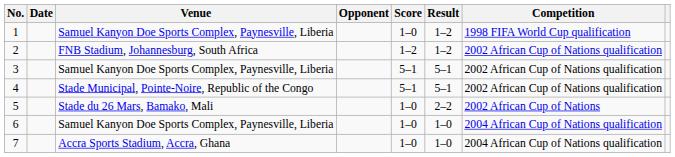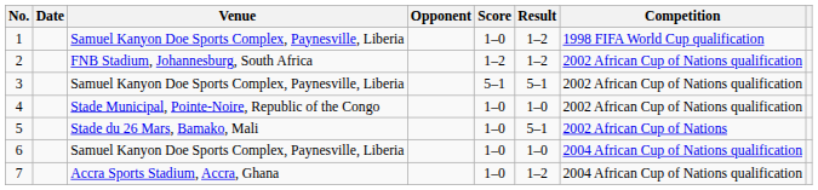4 | Score: 5–1 -> 1–0
4 | Result: 5–1 -> 1–0
5 | Result: 2–2 -> 5–1
7 | Result: 1–0 -> 1–2
